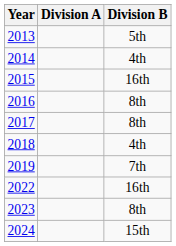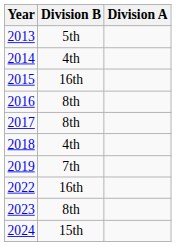columns swapped: Division A <-> Division B
